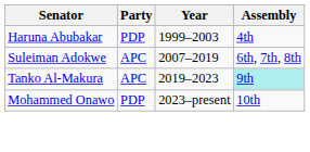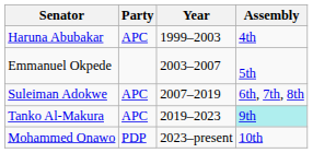Haruna Abubakar | Party: PDP -> APC
+ row: Emmanuel Okpede | 2003–2007 | 5th
